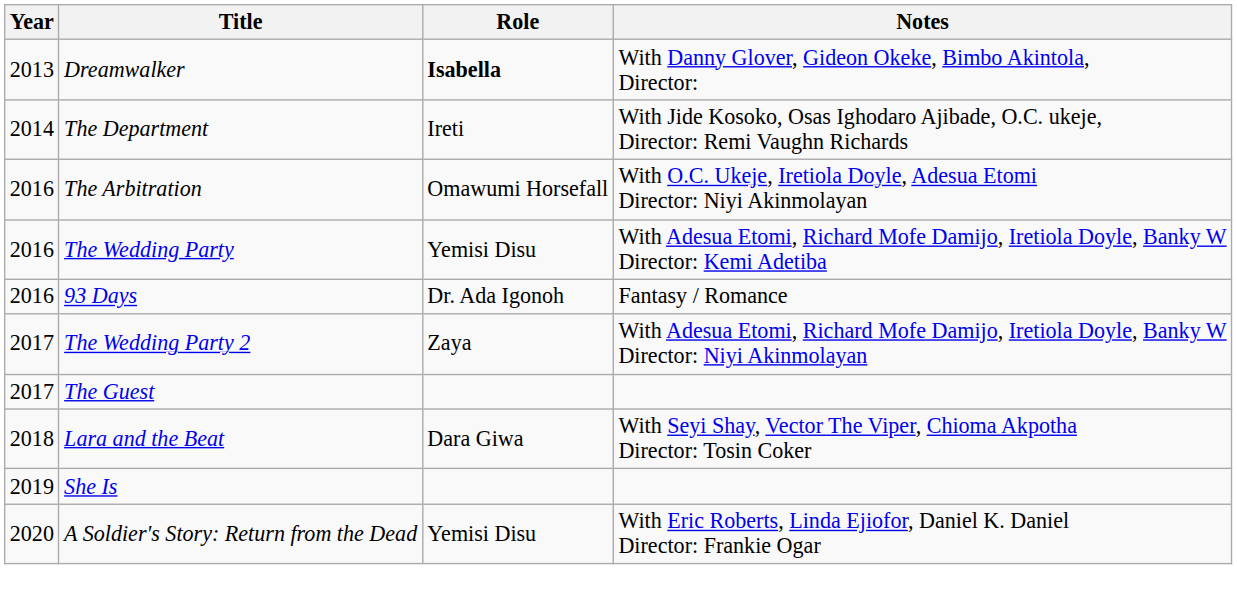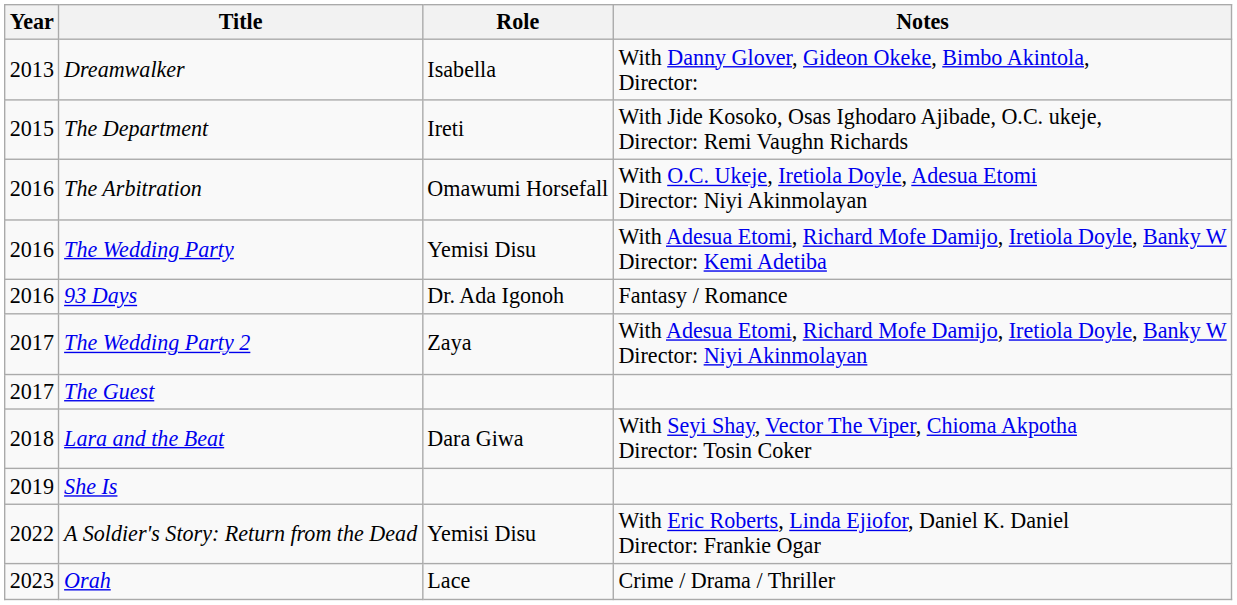Dreamwalker | Role: bold -> normal
The Department | Year: 2014 -> 2015
A Soldier's Story: Return from the Dead | Year: 2020 -> 2022
+ row: 2023 | Orah | Lace | Crime / Drama / Thriller
